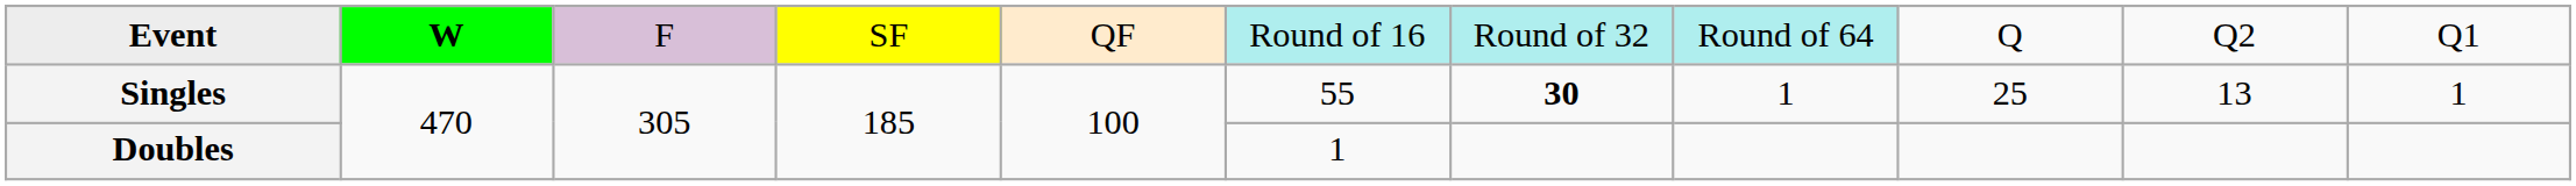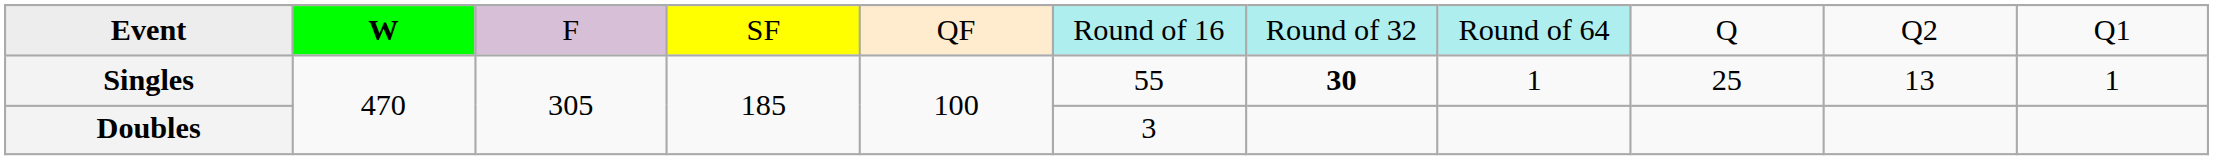Doubles | column 6: 1 -> 3
